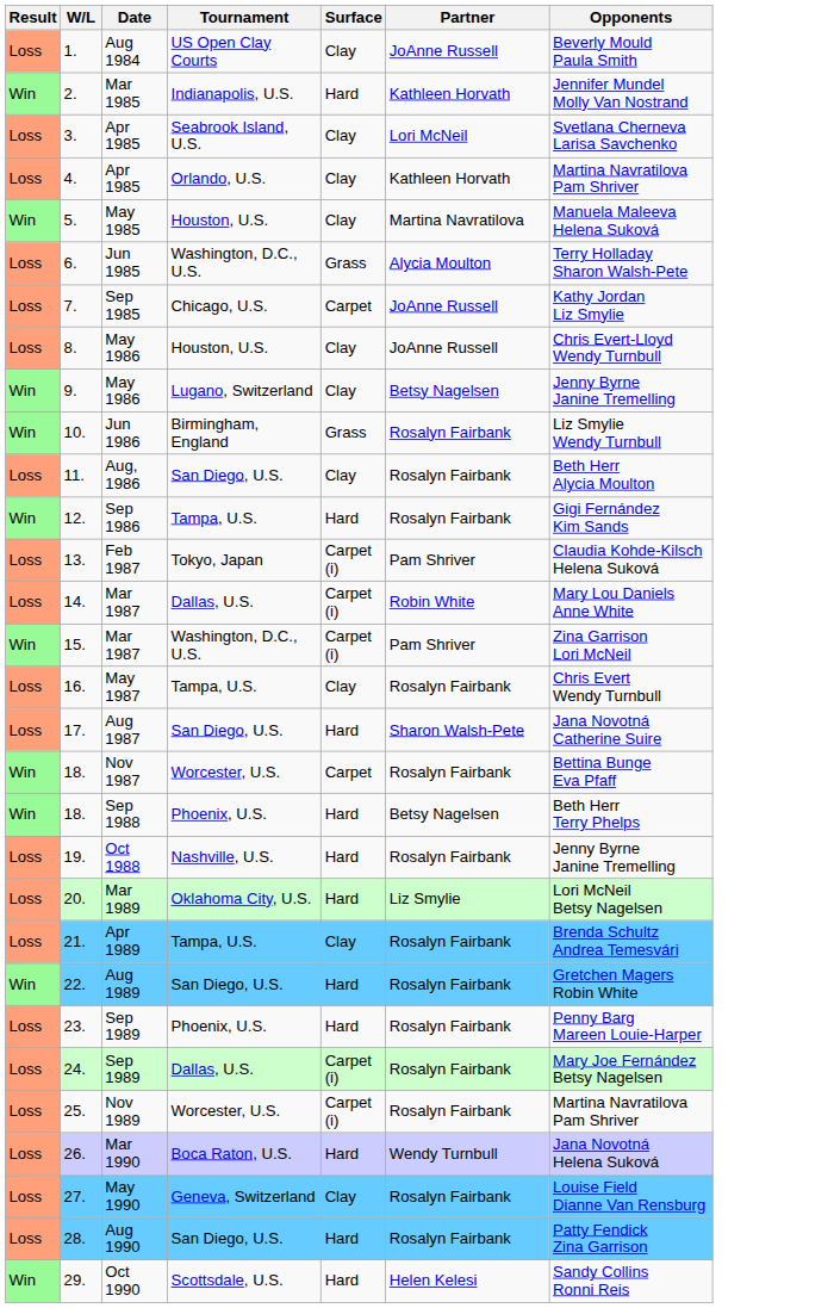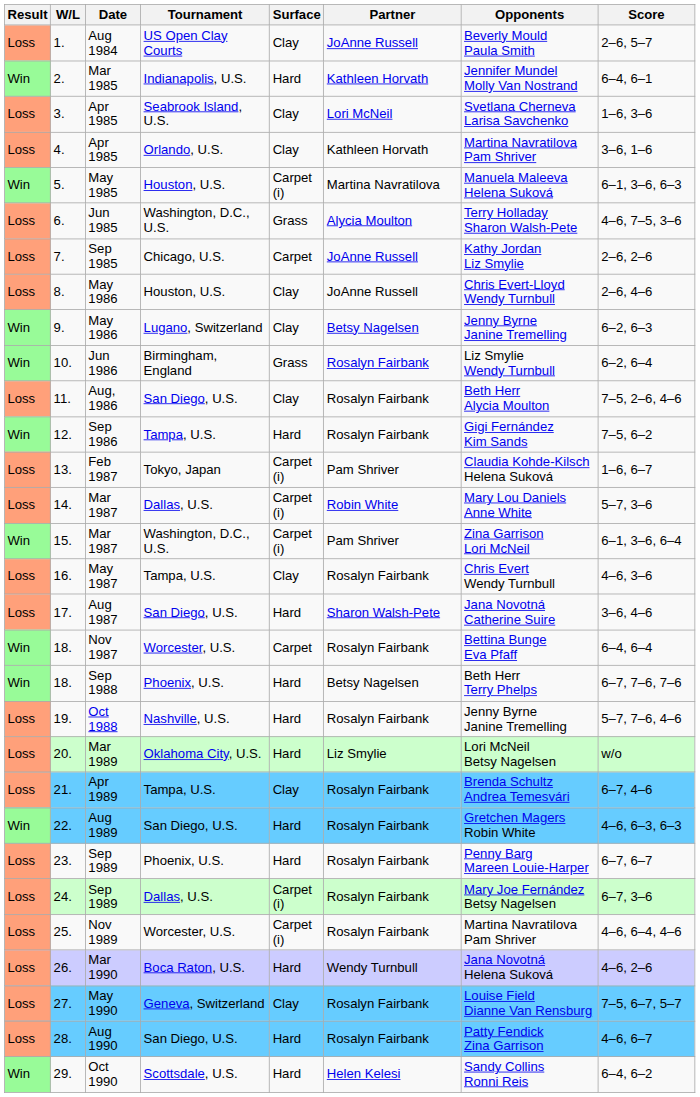+ column: Score | 2–6, 5–7 | 6–4, 6–1 | 1–6, 3–6 | 3–6, 1–6 | 6–1, 3–6, 6–3 | 4–6, 7–5, 3–6 | 2–6, 2–6 | 2–6, 4–6 | 6–2, 6–3 | 6–2, 6–4 | 7–5, 2–6, 4–6 | 7–5, 6–2 | 1–6, 6–7 | 5–7, 3–6 | 6–1, 3–6, 6–4 | 4–6, 3–6 | 3–6, 4–6 | 6–4, 6–4 | 6–7, 7–6, 7–6 | 5–7, 7–6, 4–6 | w/o | 6–7, 4–6 | 4–6, 6–3, 6–3 | 6–7, 6–7 | 6–7, 3–6 | 4–6, 6–4, 4–6 | 4–6, 2–6 | 7–5, 6–7, 5–7 | 4–6, 6–7 | 6–4, 6–2
5. | Surface: Clay -> Carpet (i)
